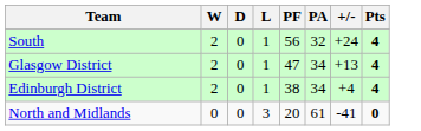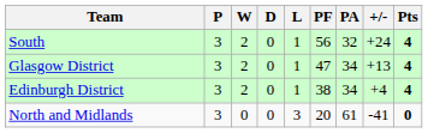+ column: P | 3 | 3 | 3 | 3
